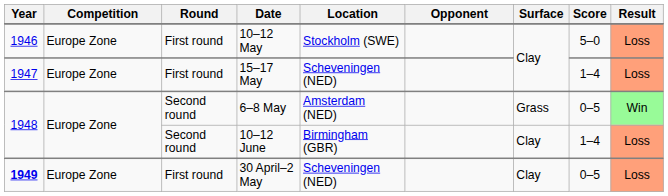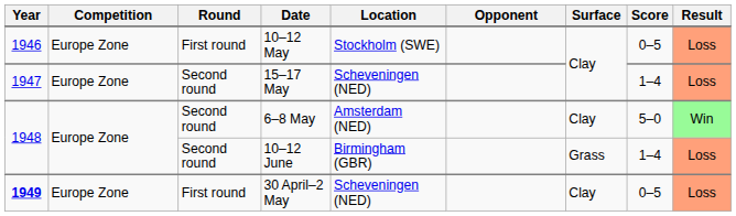10–12 May | Score: 5–0 -> 0–5
15–17 May | Round: First round -> Second round
6–8 May | Surface: Grass -> Clay
6–8 May | Score: 0–5 -> 5–0
10–12 June | Surface: Clay -> Grass
